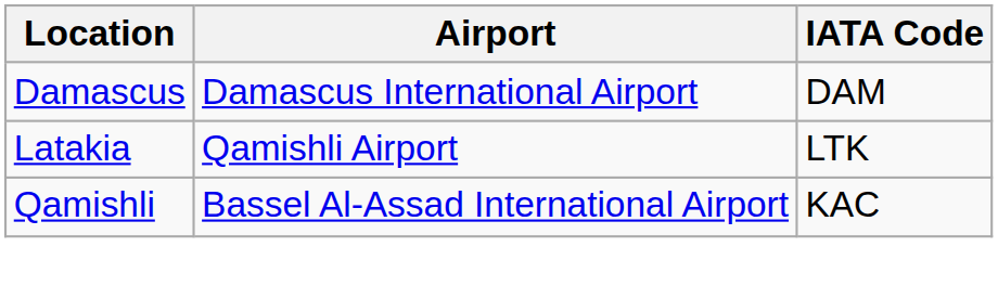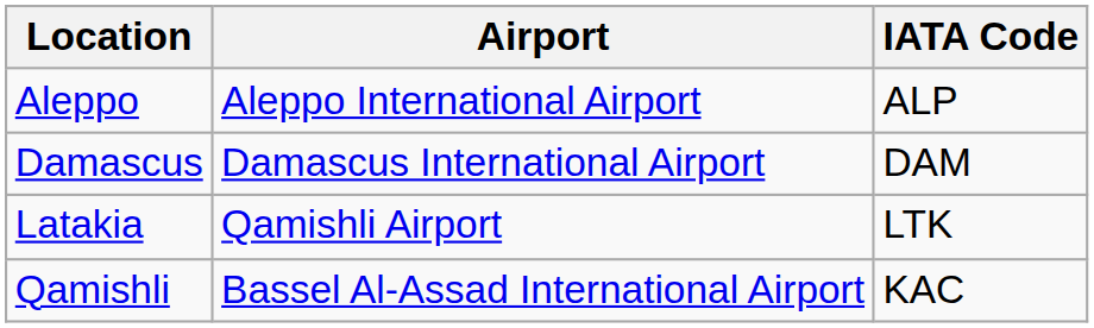+ row: Aleppo | Aleppo International Airport | ALP
